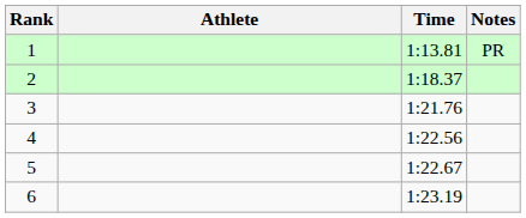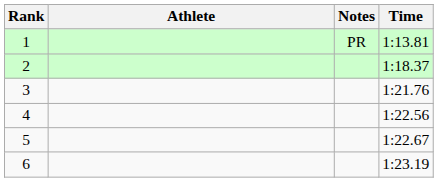columns swapped: Time <-> Notes
